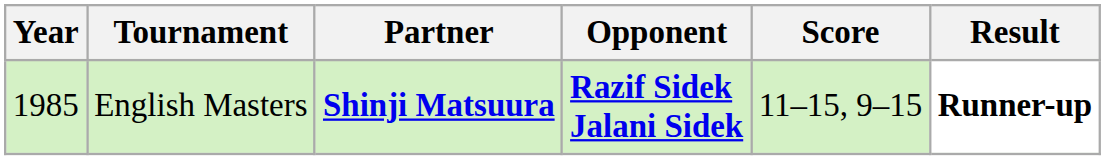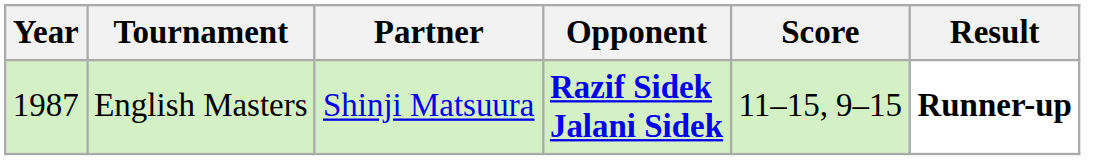English Masters | Year: 1985 -> 1987
English Masters | Partner: bold -> normal
